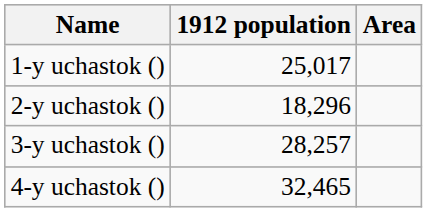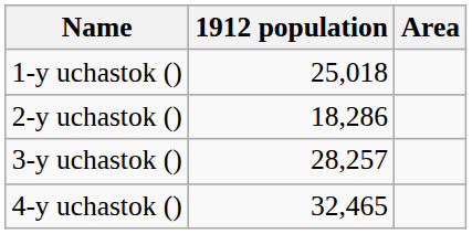1-y uchastok () | 1912 population: 25,017 -> 25,018
2-y uchastok () | 1912 population: 18,296 -> 18,286
